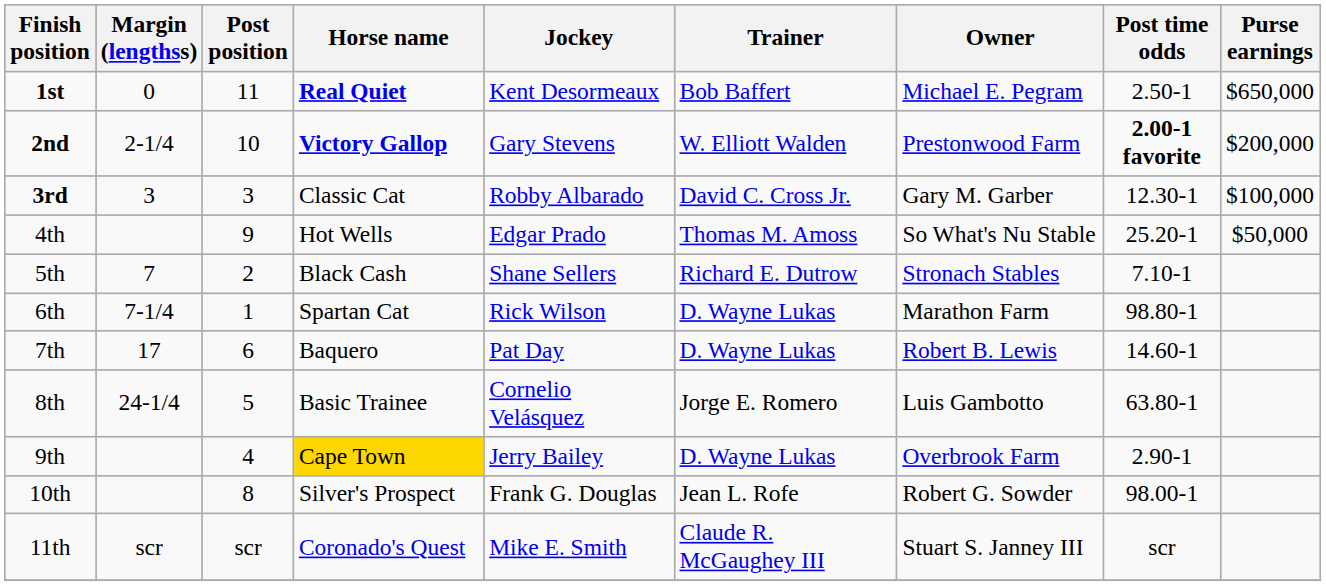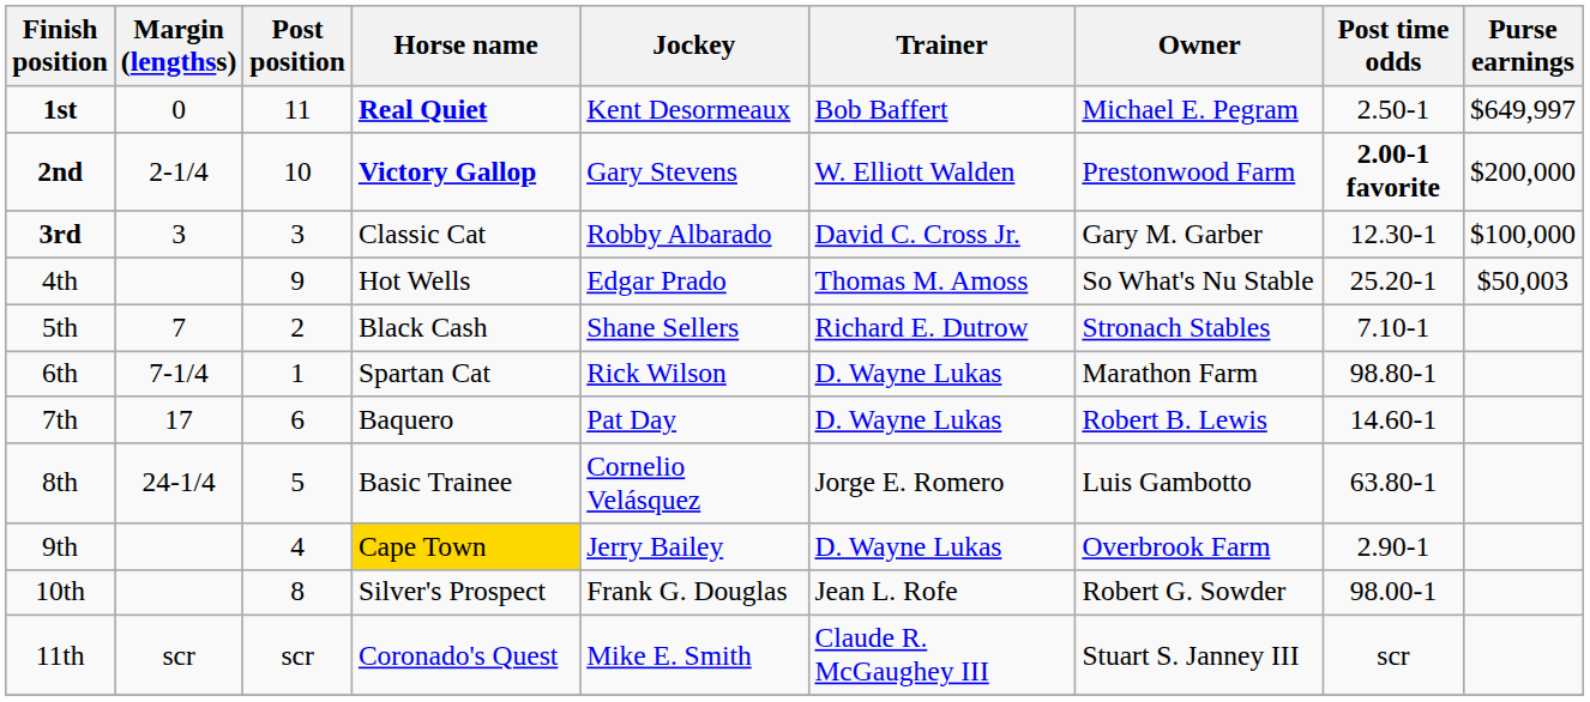1st | Purse earnings: $650,000 -> $649,997
4th | Purse earnings: $50,000 -> $50,003
